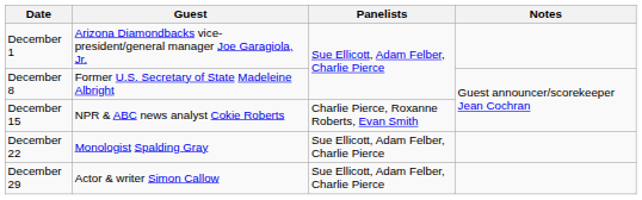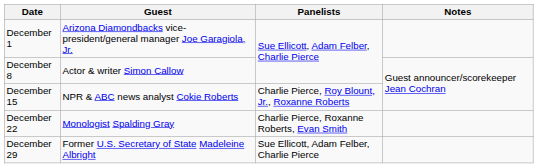December 8 | Guest: Former U.S. Secretary of State Madeleine Albright -> Actor & writer Simon Callow
December 15 | Panelists: Charlie Pierce, Roxanne Roberts, Evan Smith -> Charlie Pierce, Roy Blount, Jr., Roxanne Roberts
December 22 | Panelists: Sue Ellicott, Adam Felber, Charlie Pierce -> Charlie Pierce, Roxanne Roberts, Evan Smith
December 29 | Guest: Actor & writer Simon Callow -> Former U.S. Secretary of State Madeleine Albright
